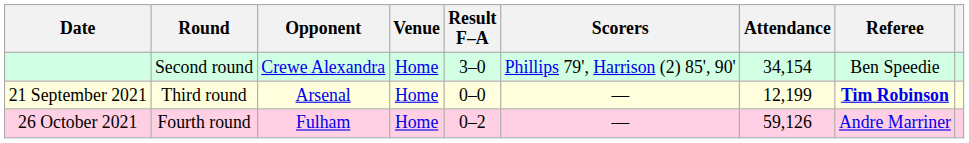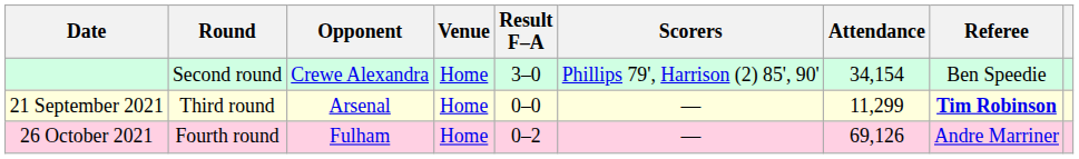21 September 2021 | Attendance: 12,199 -> 11,299
26 October 2021 | Attendance: 59,126 -> 69,126
